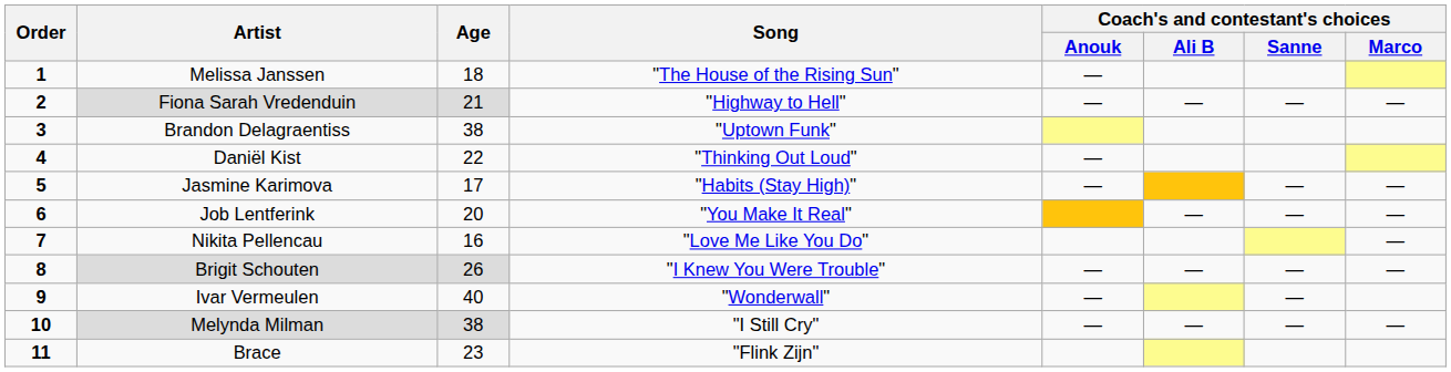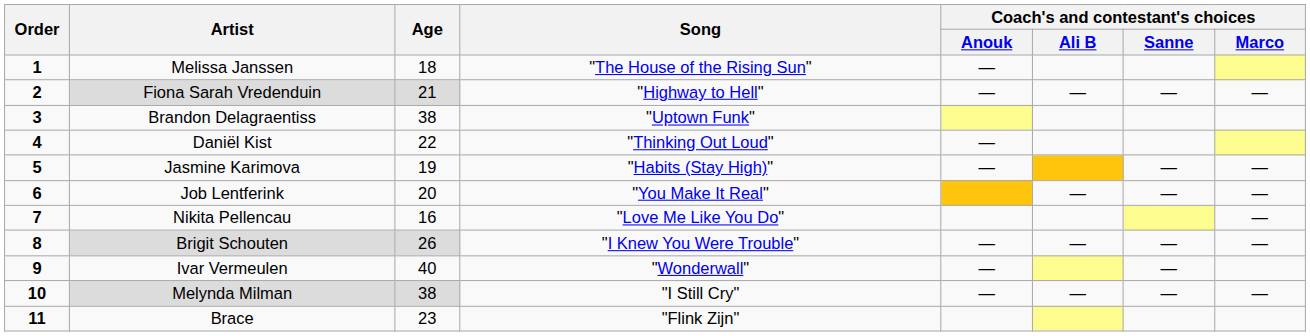Jasmine Karimova | Age: 17 -> 19
